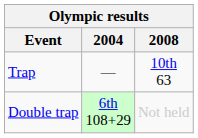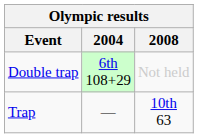rows swapped: Trap <-> Double trap
